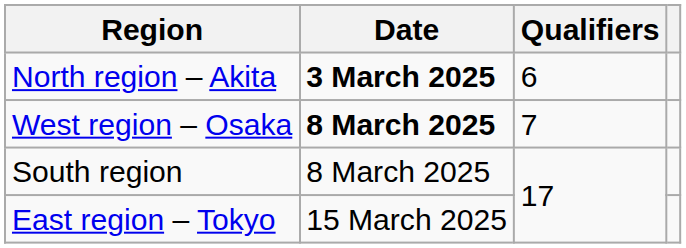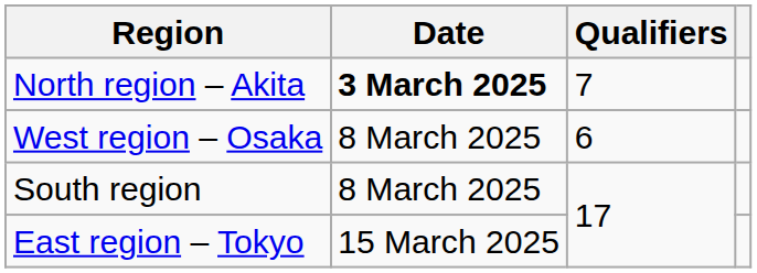North region – Akita | Qualifiers: 6 -> 7
West region – Osaka | Date: bold -> normal
West region – Osaka | Qualifiers: 7 -> 6
